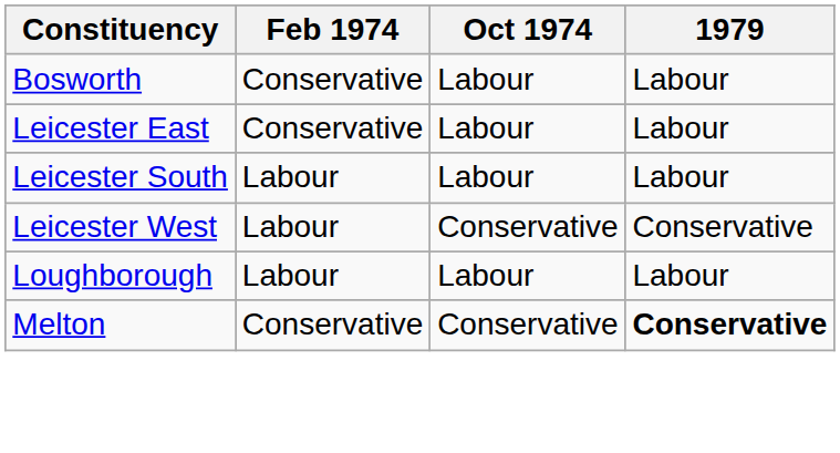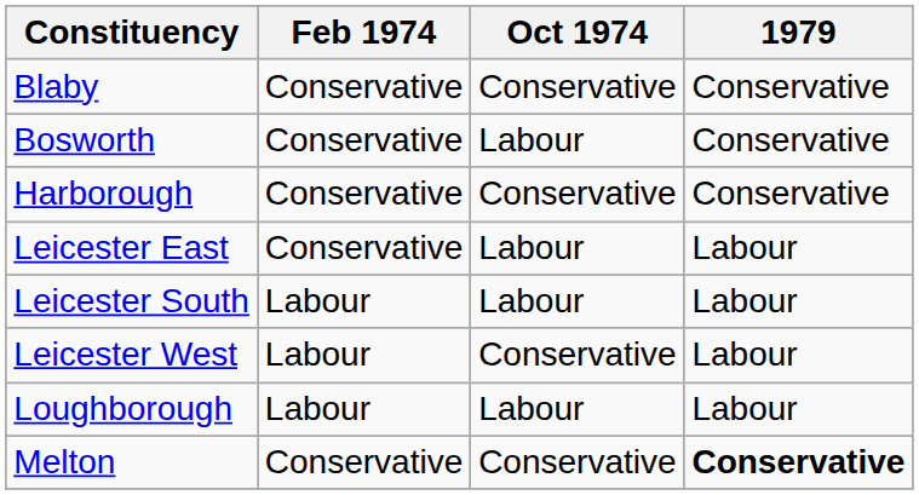+ row: Blaby | Conservative | Conservative | Conservative
Bosworth | 1979: Labour -> Conservative
+ row: Harborough | Conservative | Conservative | Conservative
Leicester West | 1979: Conservative -> Labour
